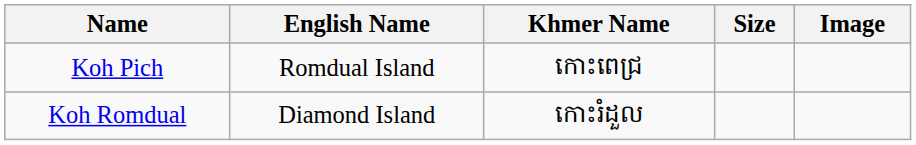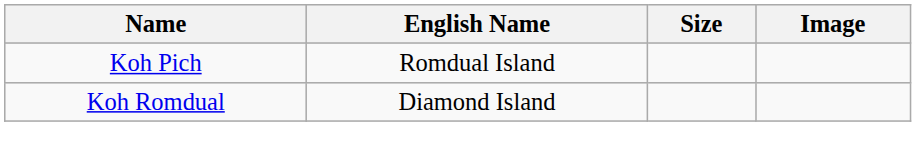- column: Khmer Name | កោះពេជ្រ | កោះរំដួល
